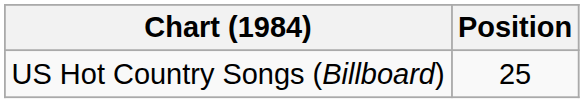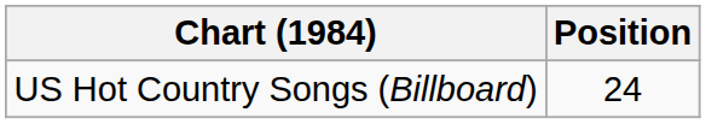US Hot Country Songs (Billboard) | Position: 25 -> 24
